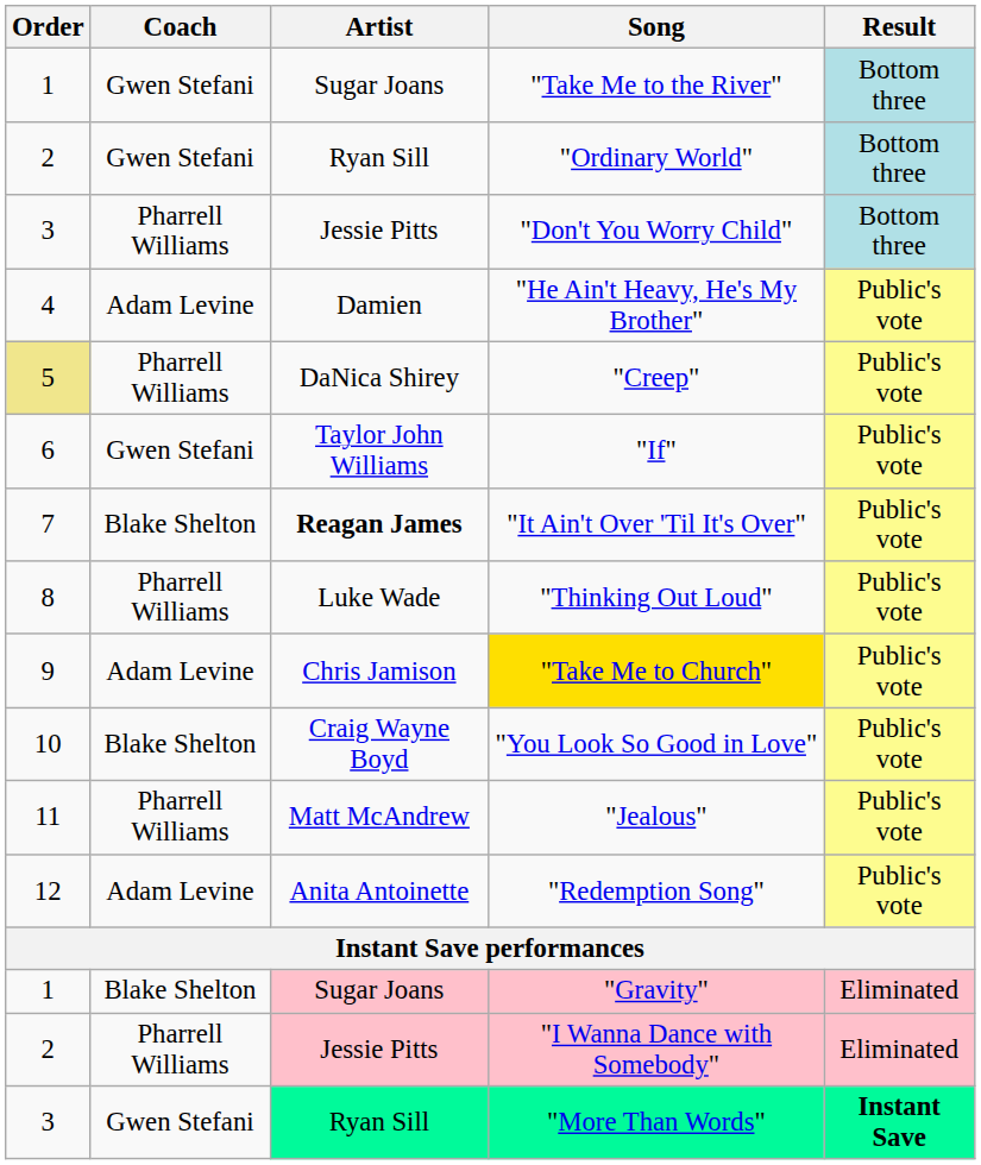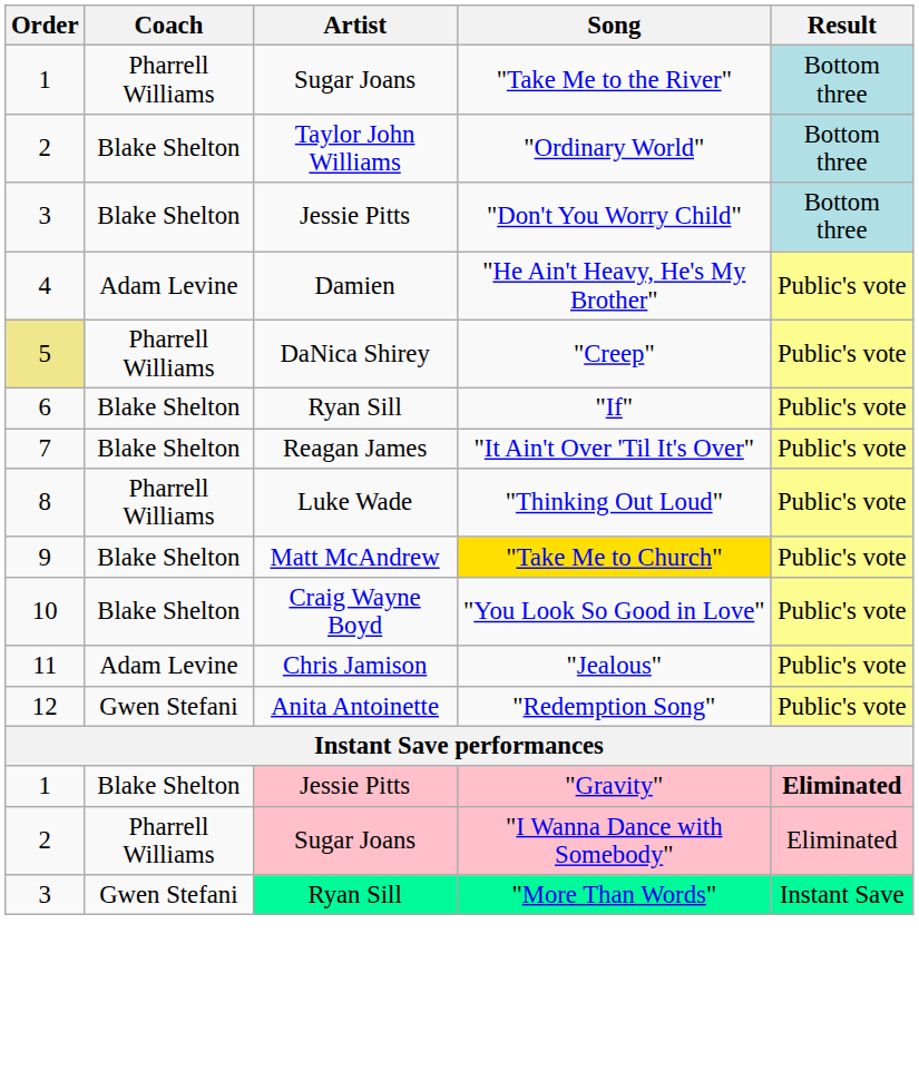"Take Me to the River" | Coach: Gwen Stefani -> Pharrell Williams
"Ordinary World" | Coach: Gwen Stefani -> Blake Shelton
"Ordinary World" | Artist: Ryan Sill -> Taylor John Williams
"Don't You Worry Child" | Coach: Pharrell Williams -> Blake Shelton
"If" | Coach: Gwen Stefani -> Blake Shelton
"If" | Artist: Taylor John Williams -> Ryan Sill
"It Ain't Over 'Til It's Over" | Artist: bold -> normal
"Take Me to Church" | Coach: Adam Levine -> Blake Shelton
"Take Me to Church" | Artist: Chris Jamison -> Matt McAndrew
"Jealous" | Coach: Pharrell Williams -> Adam Levine
"Jealous" | Artist: Matt McAndrew -> Chris Jamison
"Redemption Song" | Coach: Adam Levine -> Gwen Stefani
"Gravity" | Artist: Sugar Joans -> Jessie Pitts
"Gravity" | Result: normal -> bold
"I Wanna Dance with Somebody" | Artist: Jessie Pitts -> Sugar Joans
"More Than Words" | Result: bold -> normal
